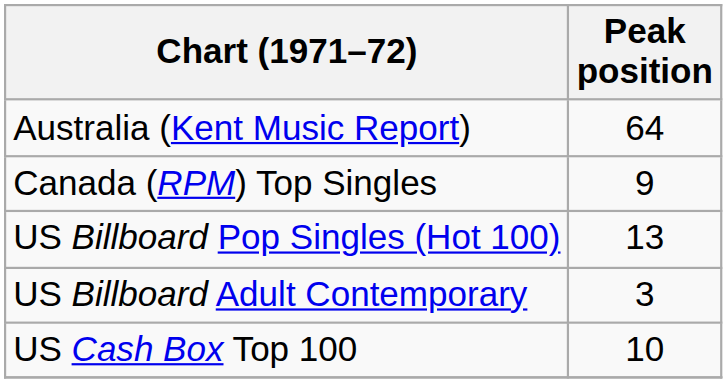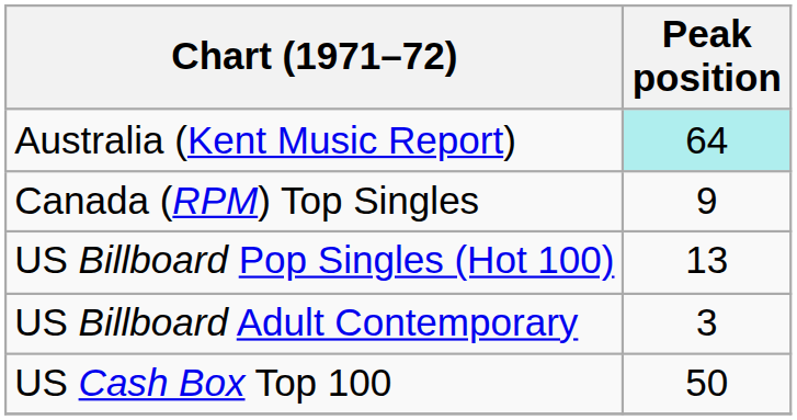Australia (Kent Music Report) | Peak position: no background -> paleturquoise background
US Cash Box Top 100 | Peak position: 10 -> 50
